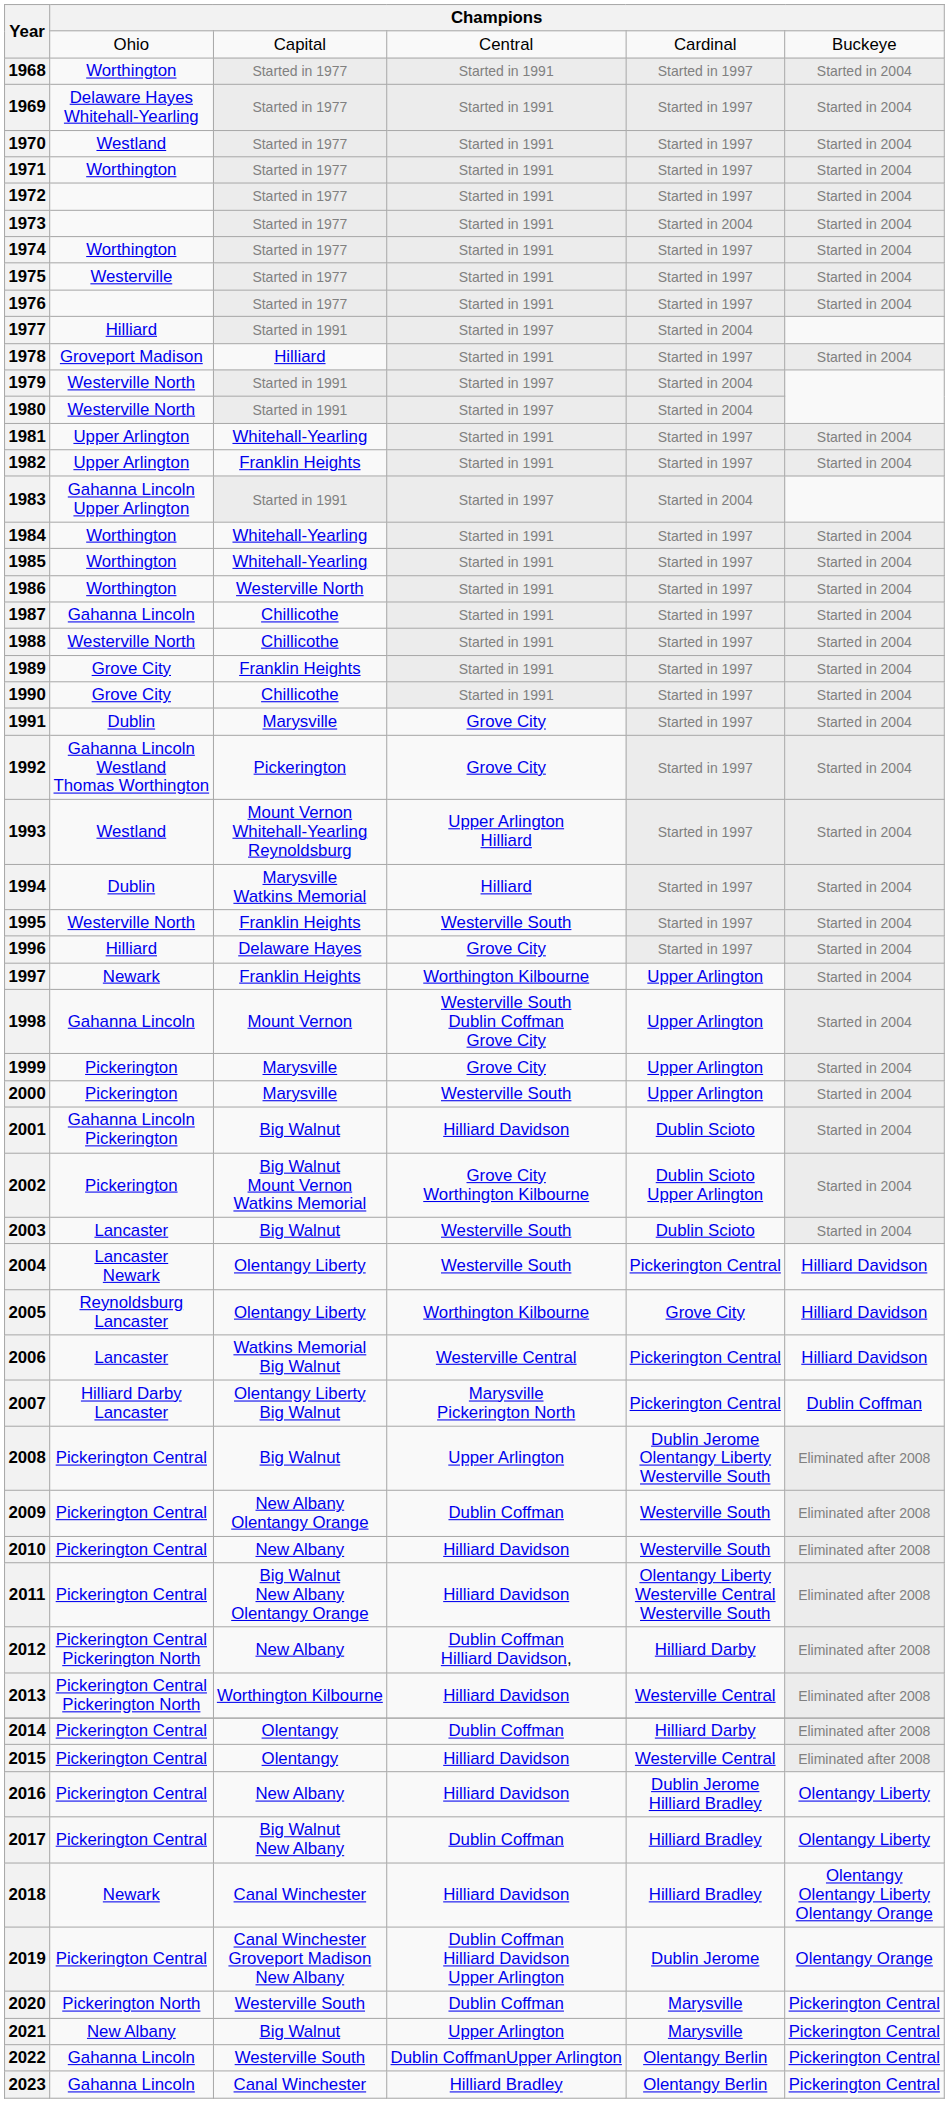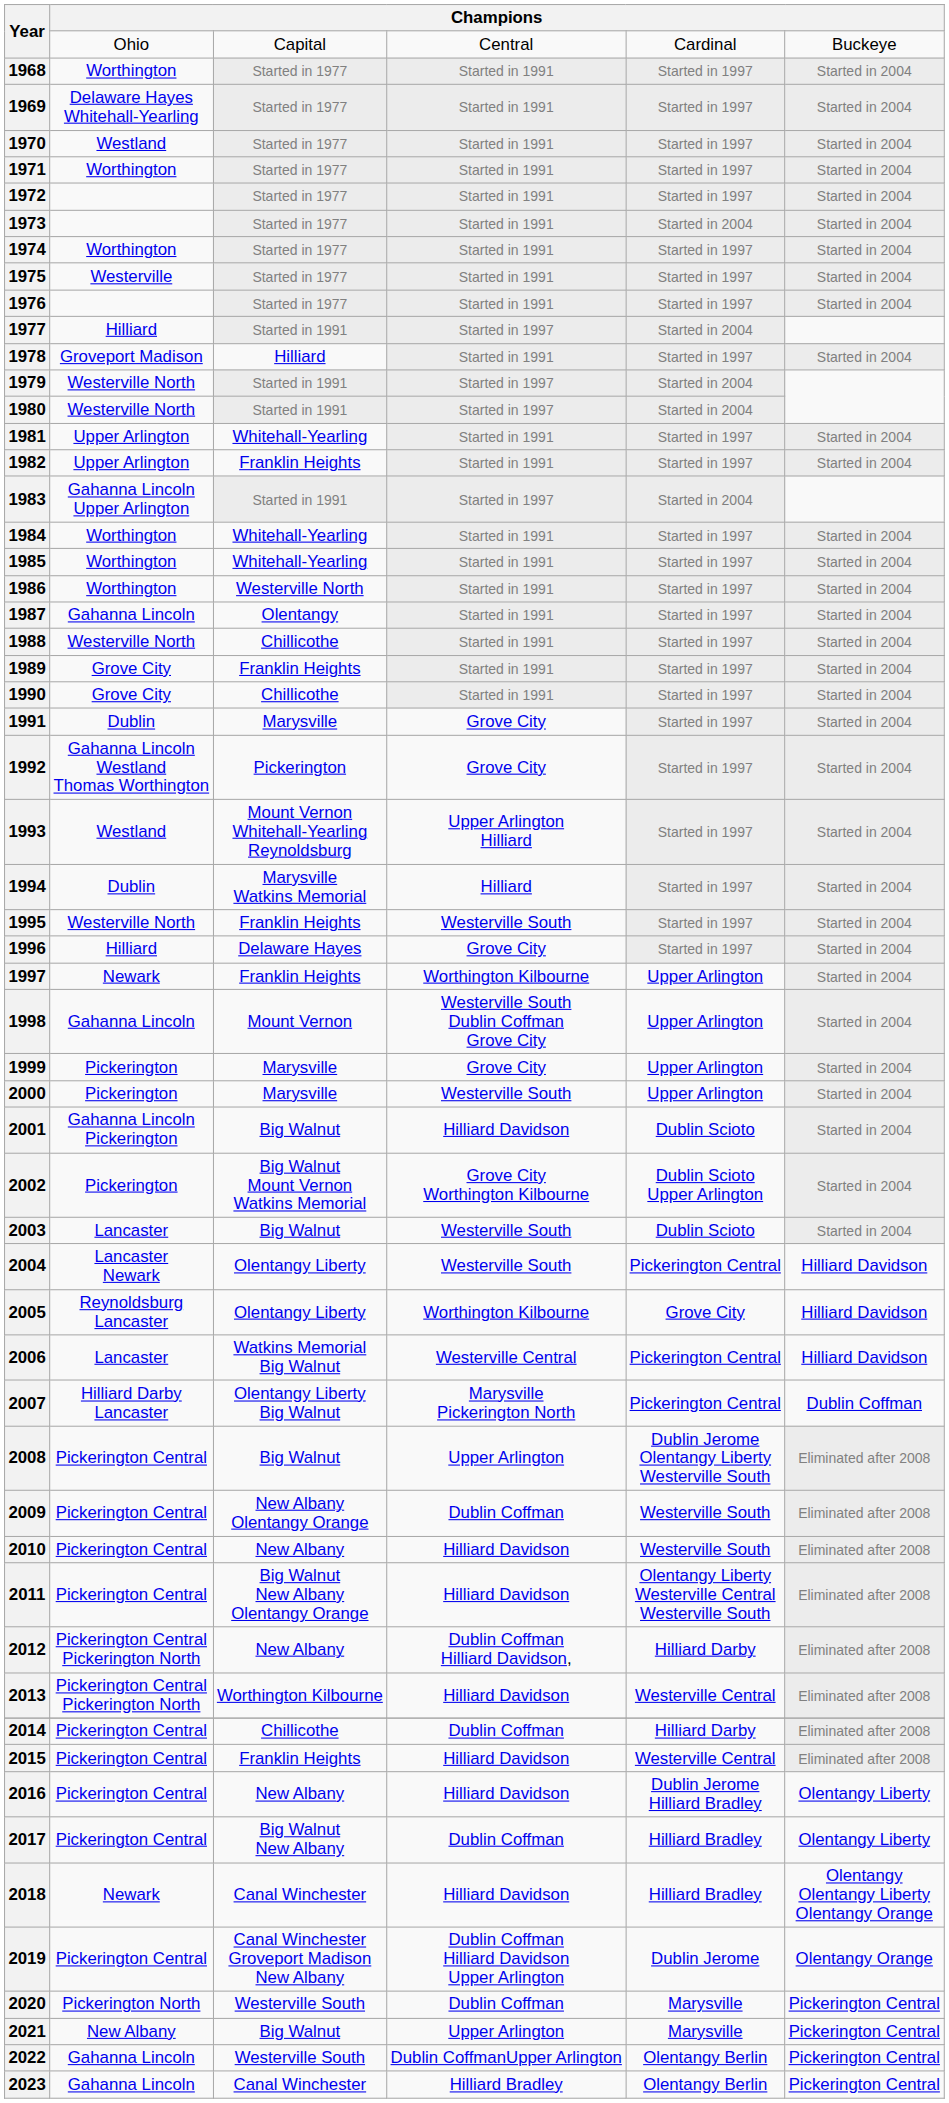1987 | column 3: Chillicothe -> Olentangy
2014 | column 3: Olentangy -> Chillicothe
2015 | column 3: Olentangy -> Franklin Heights
